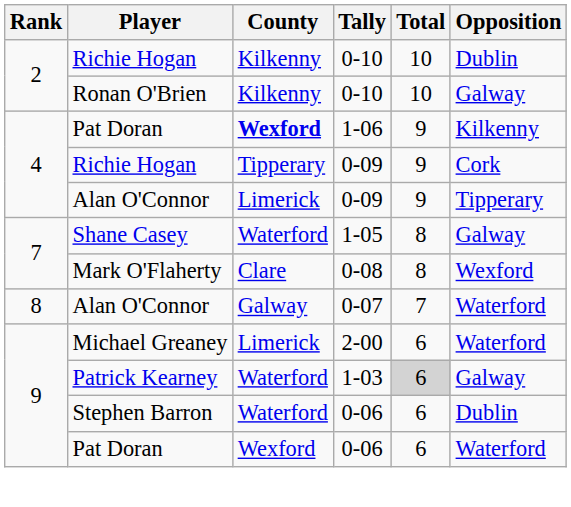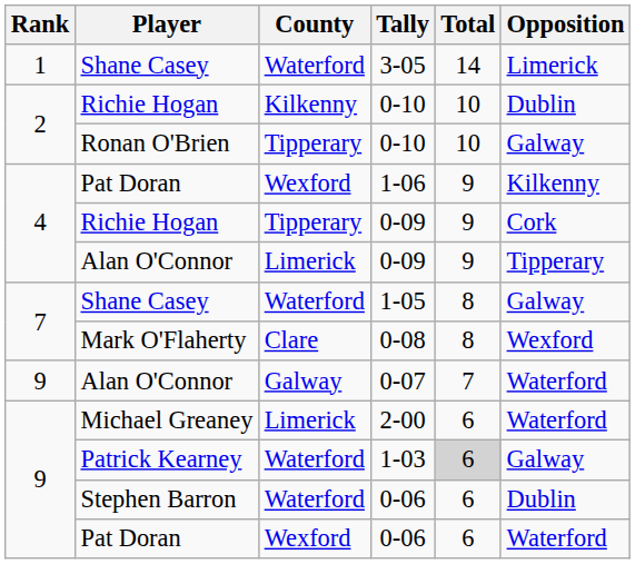+ row: 1 | Shane Casey | Waterford | 3-05 | 14 | Limerick
Ronan O'Brien / 0-10 | County: Kilkenny -> Tipperary
1-06 | County: bold -> normal
0-07 | Rank: 8 -> 9
